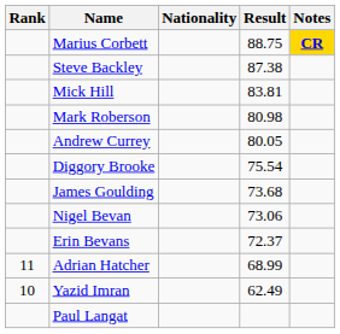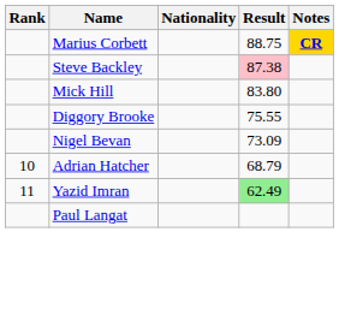Steve Backley | Result: no background -> pink background
Mick Hill | Result: 83.81 -> 83.80
- row: Mark Roberson | 80.98
- row: Andrew Currey | 80.05
Diggory Brooke | Result: 75.54 -> 75.55
- row: James Goulding | 73.68
Nigel Bevan | Result: 73.06 -> 73.09
- row: Erin Bevans | 72.37
Adrian Hatcher | Rank: 11 -> 10
Adrian Hatcher | Result: 68.99 -> 68.79
Yazid Imran | Rank: 10 -> 11
Yazid Imran | Result: no background -> lightgreen background
